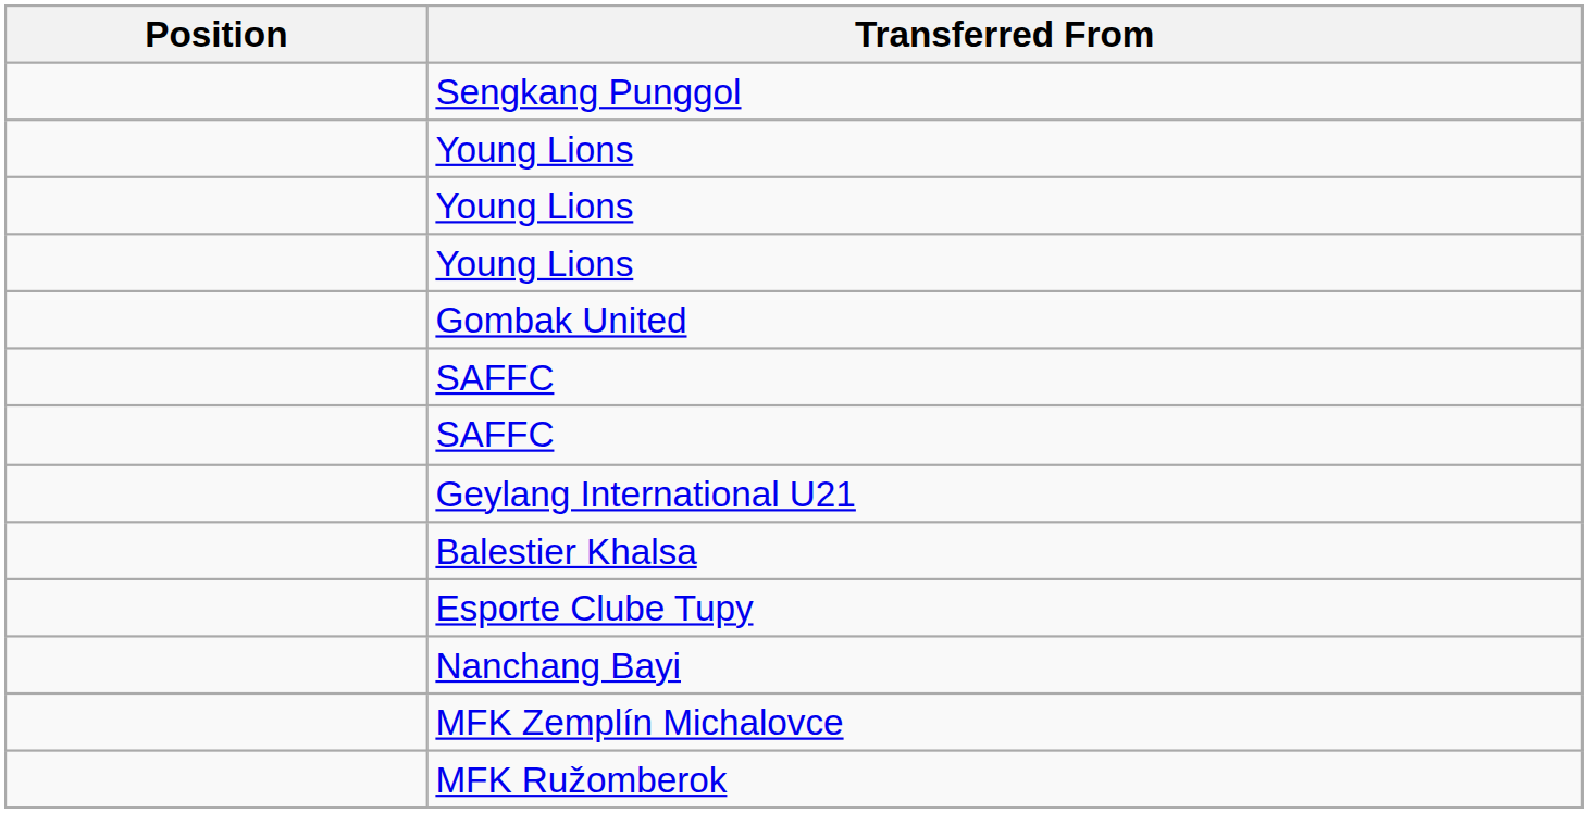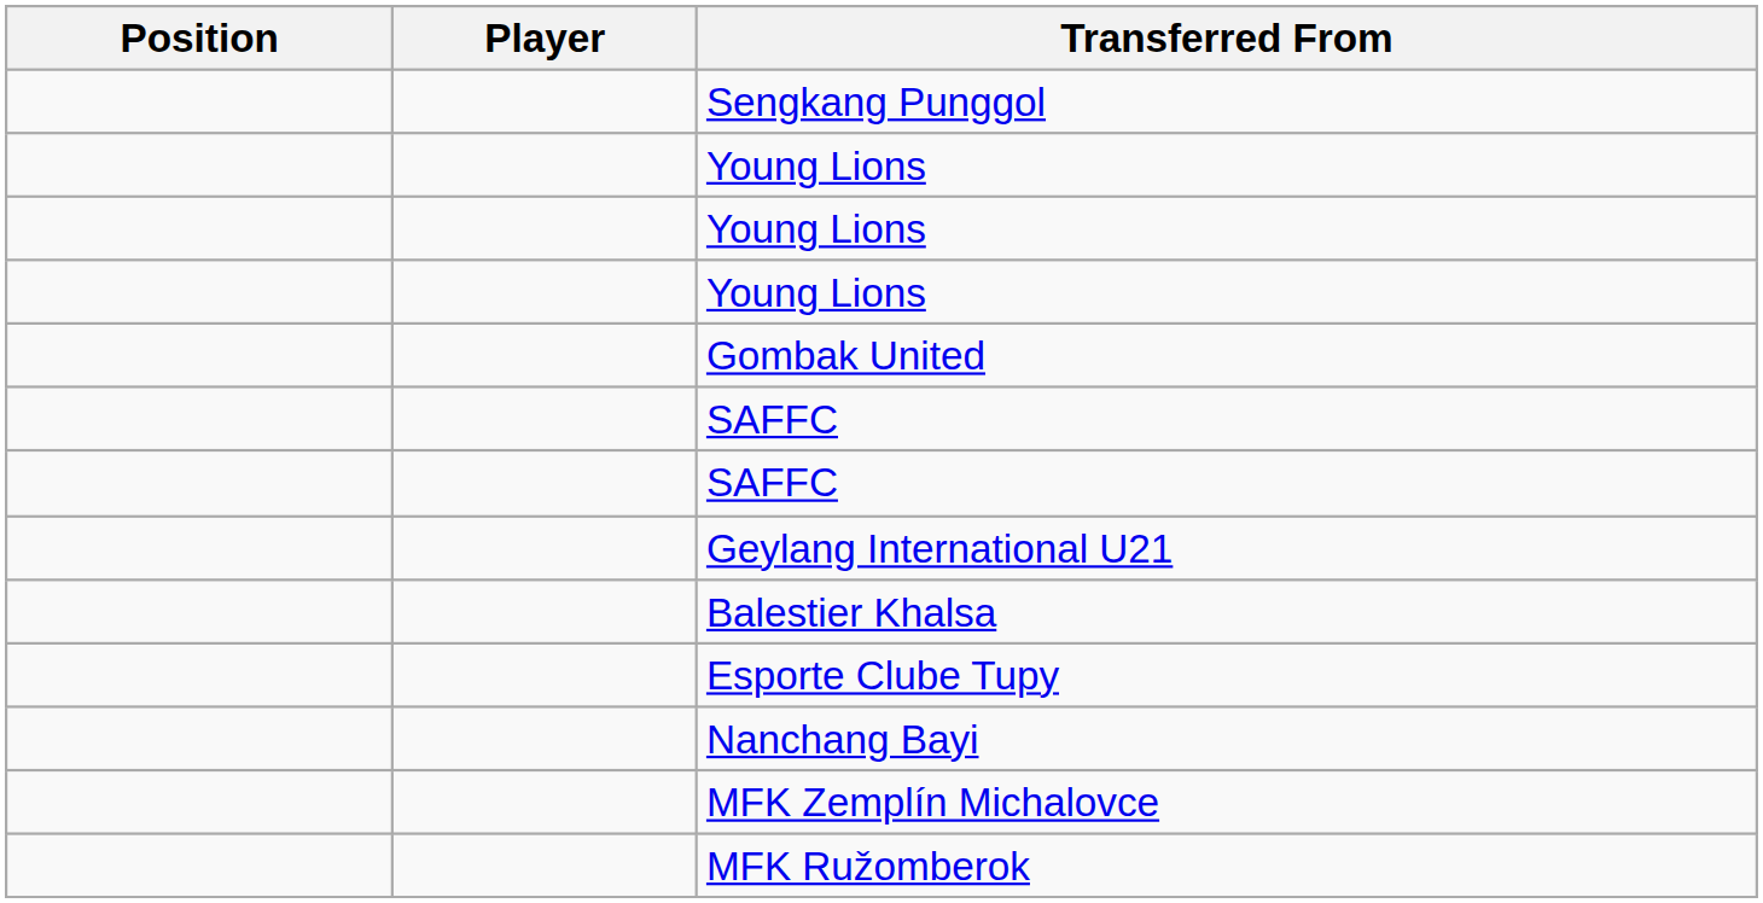+ column: Player
